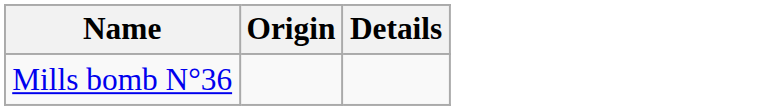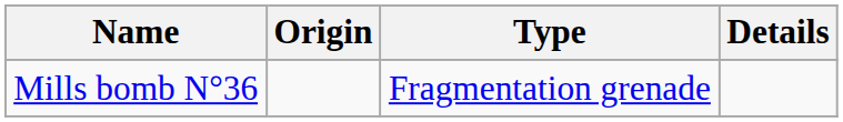+ column: Type | Fragmentation grenade
